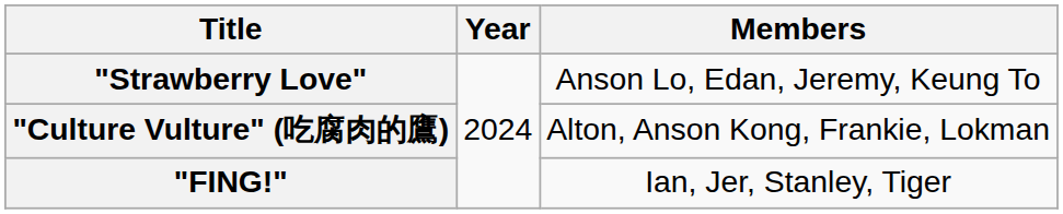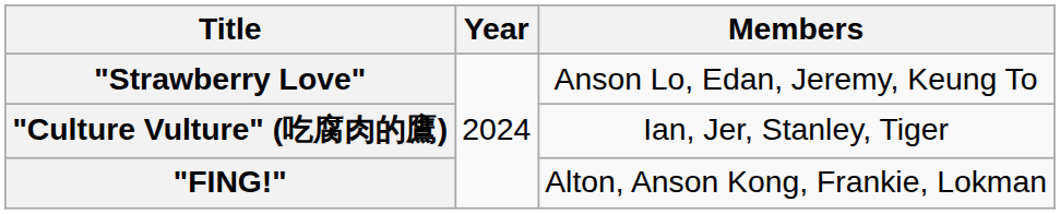"Culture Vulture" (吃腐肉的鷹) | Members: Alton, Anson Kong, Frankie, Lokman -> Ian, Jer, Stanley, Tiger
"FING!" | Members: Ian, Jer, Stanley, Tiger -> Alton, Anson Kong, Frankie, Lokman
